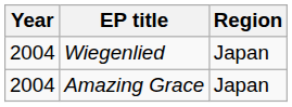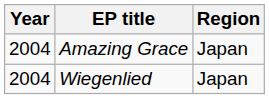rows swapped: Wiegenlied <-> Amazing Grace
